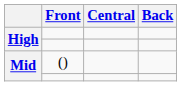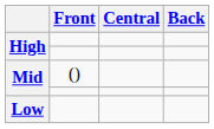+ row: Low
